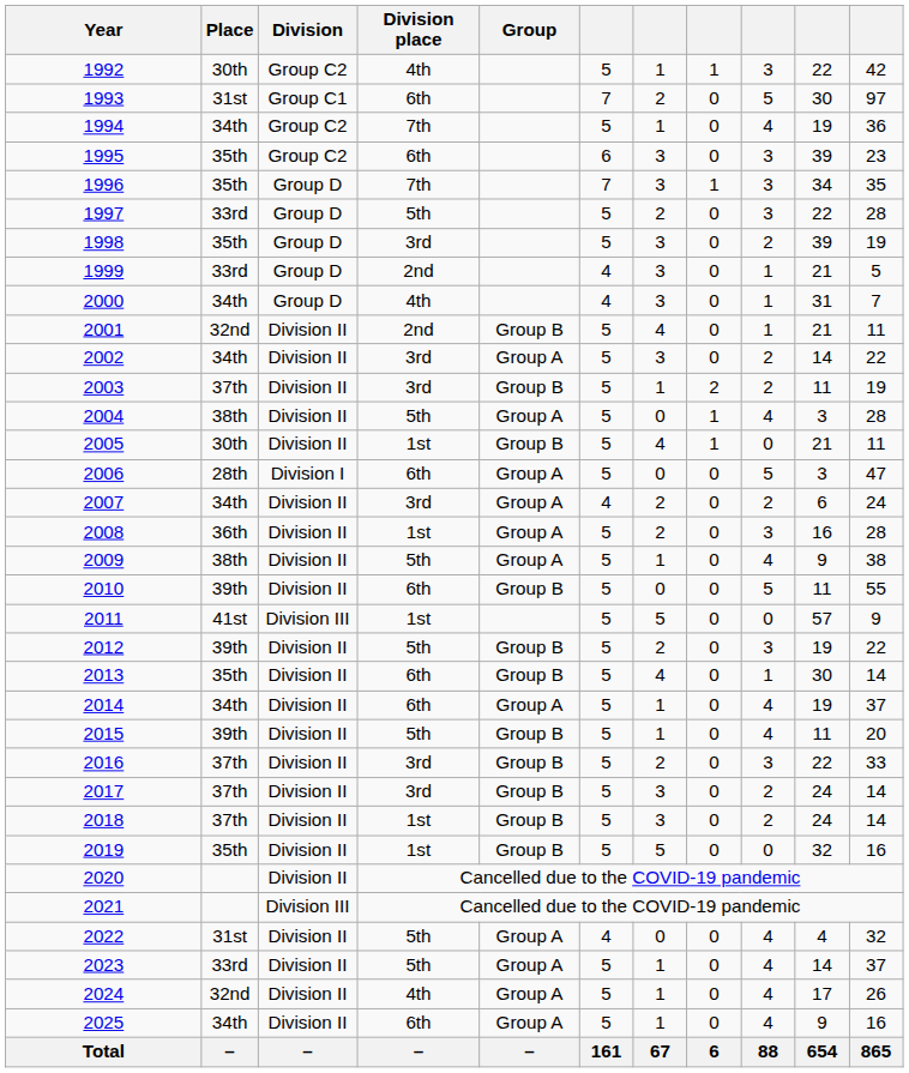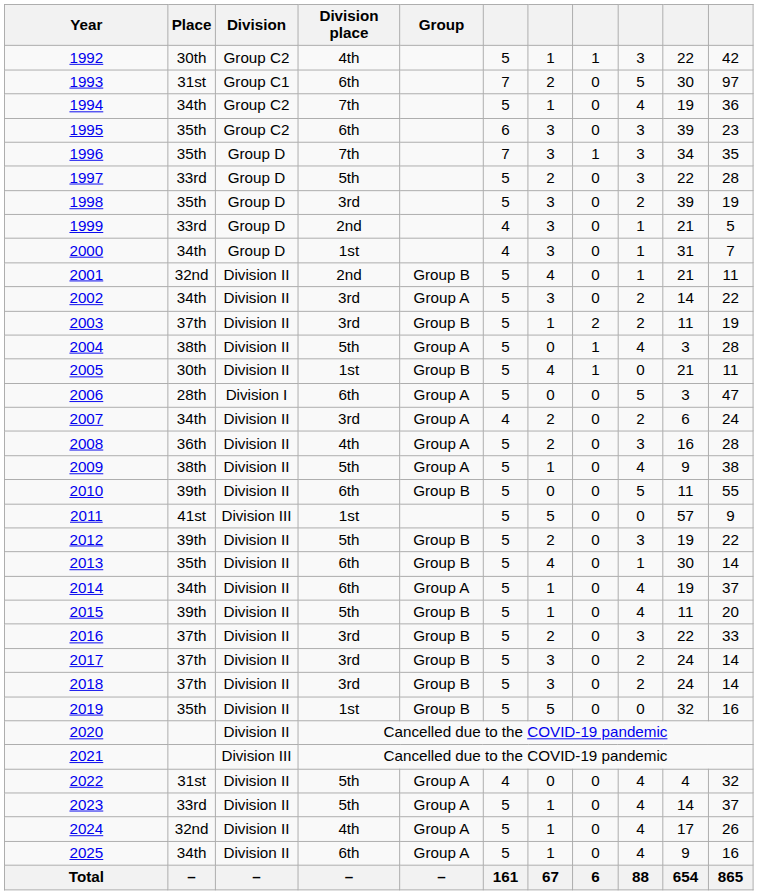2000 | Division place: 4th -> 1st
2008 | Division place: 1st -> 4th
2018 | Division place: 1st -> 3rd
